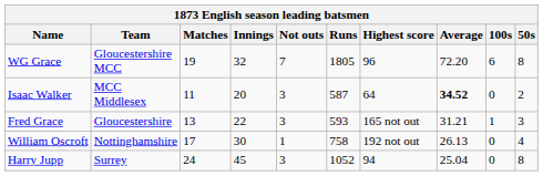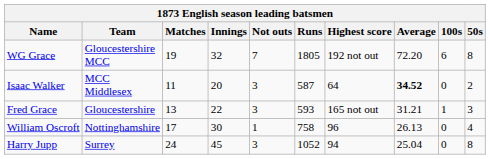WG Grace | Highest score: 96 -> 192 not out
William Oscroft | Highest score: 192 not out -> 96
